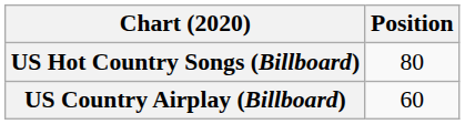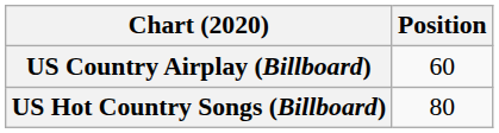rows swapped: US Country Airplay (Billboard) <-> US Hot Country Songs (Billboard)
